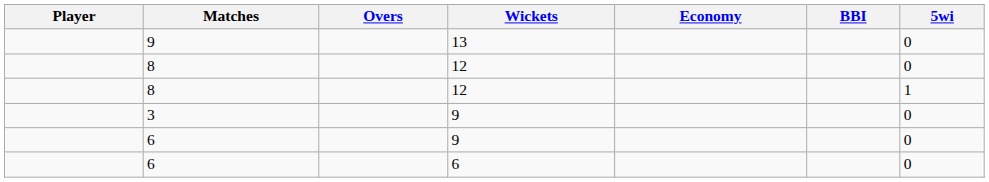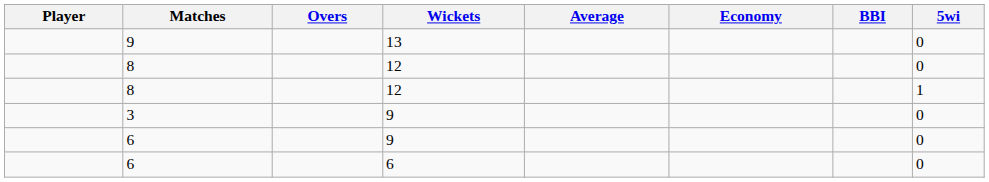+ column: Average
